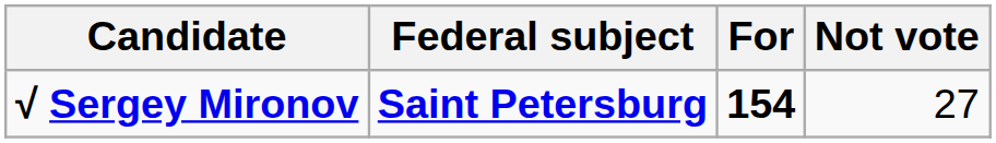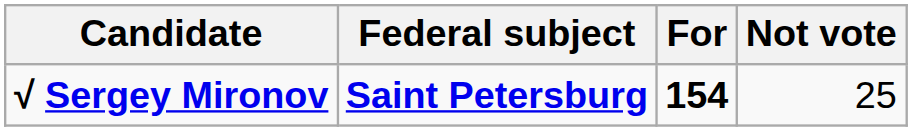√ Sergey Mironov | Not vote: 27 -> 25
